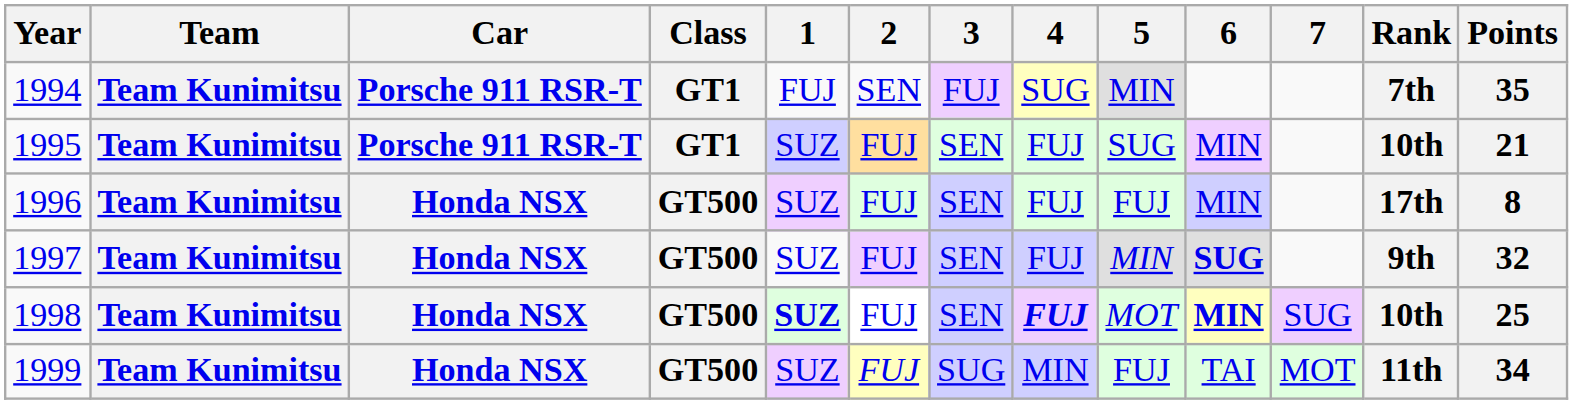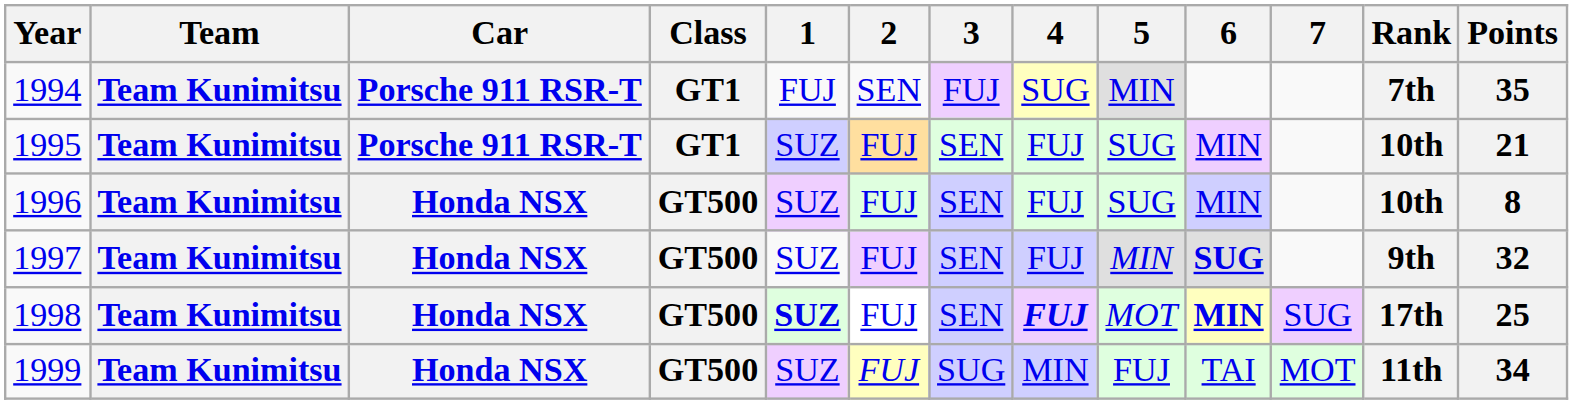1996 | 5: FUJ -> SUG
1996 | Rank: 17th -> 10th
1998 | Rank: 10th -> 17th
